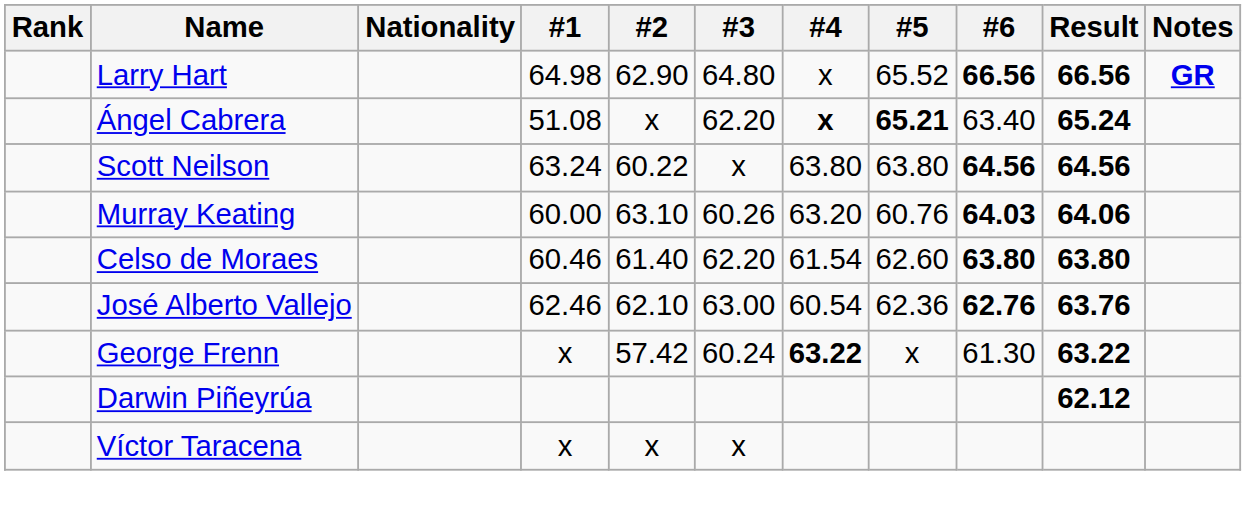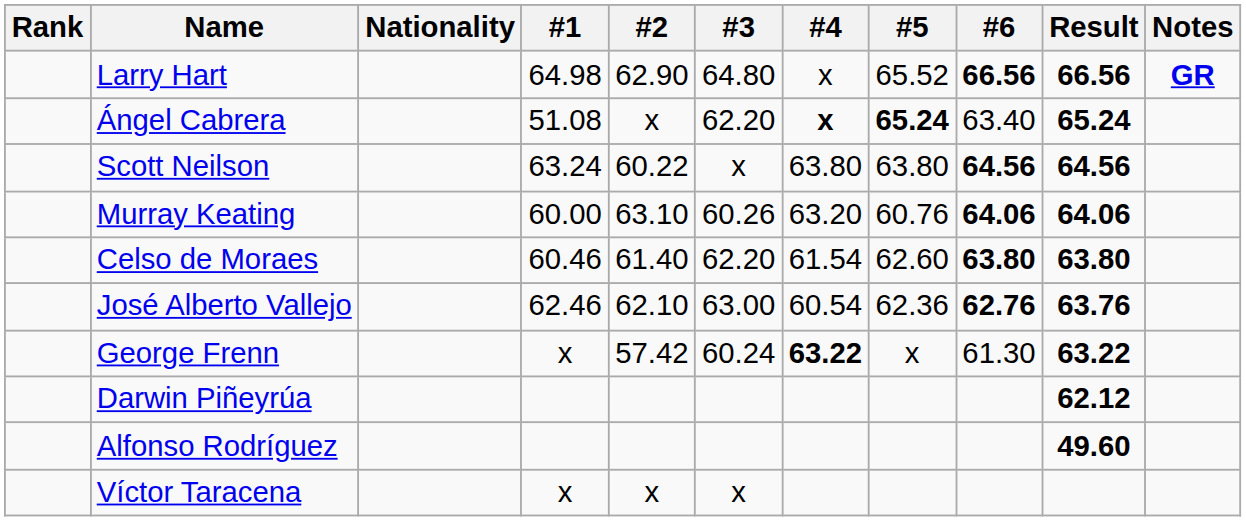Ángel Cabrera | #5: 65.21 -> 65.24
Murray Keating | #6: 64.03 -> 64.06
+ row: Alfonso Rodríguez | 49.60
